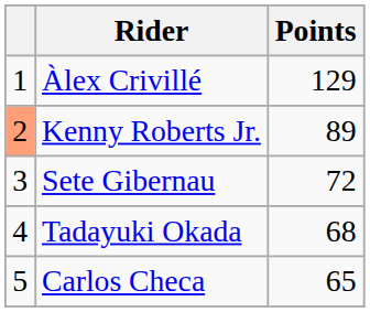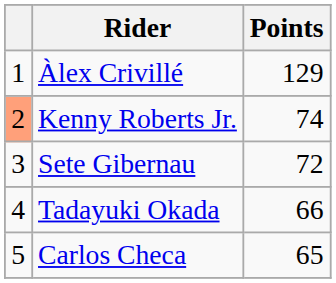Kenny Roberts Jr. | Points: 89 -> 74
Tadayuki Okada | Points: 68 -> 66
